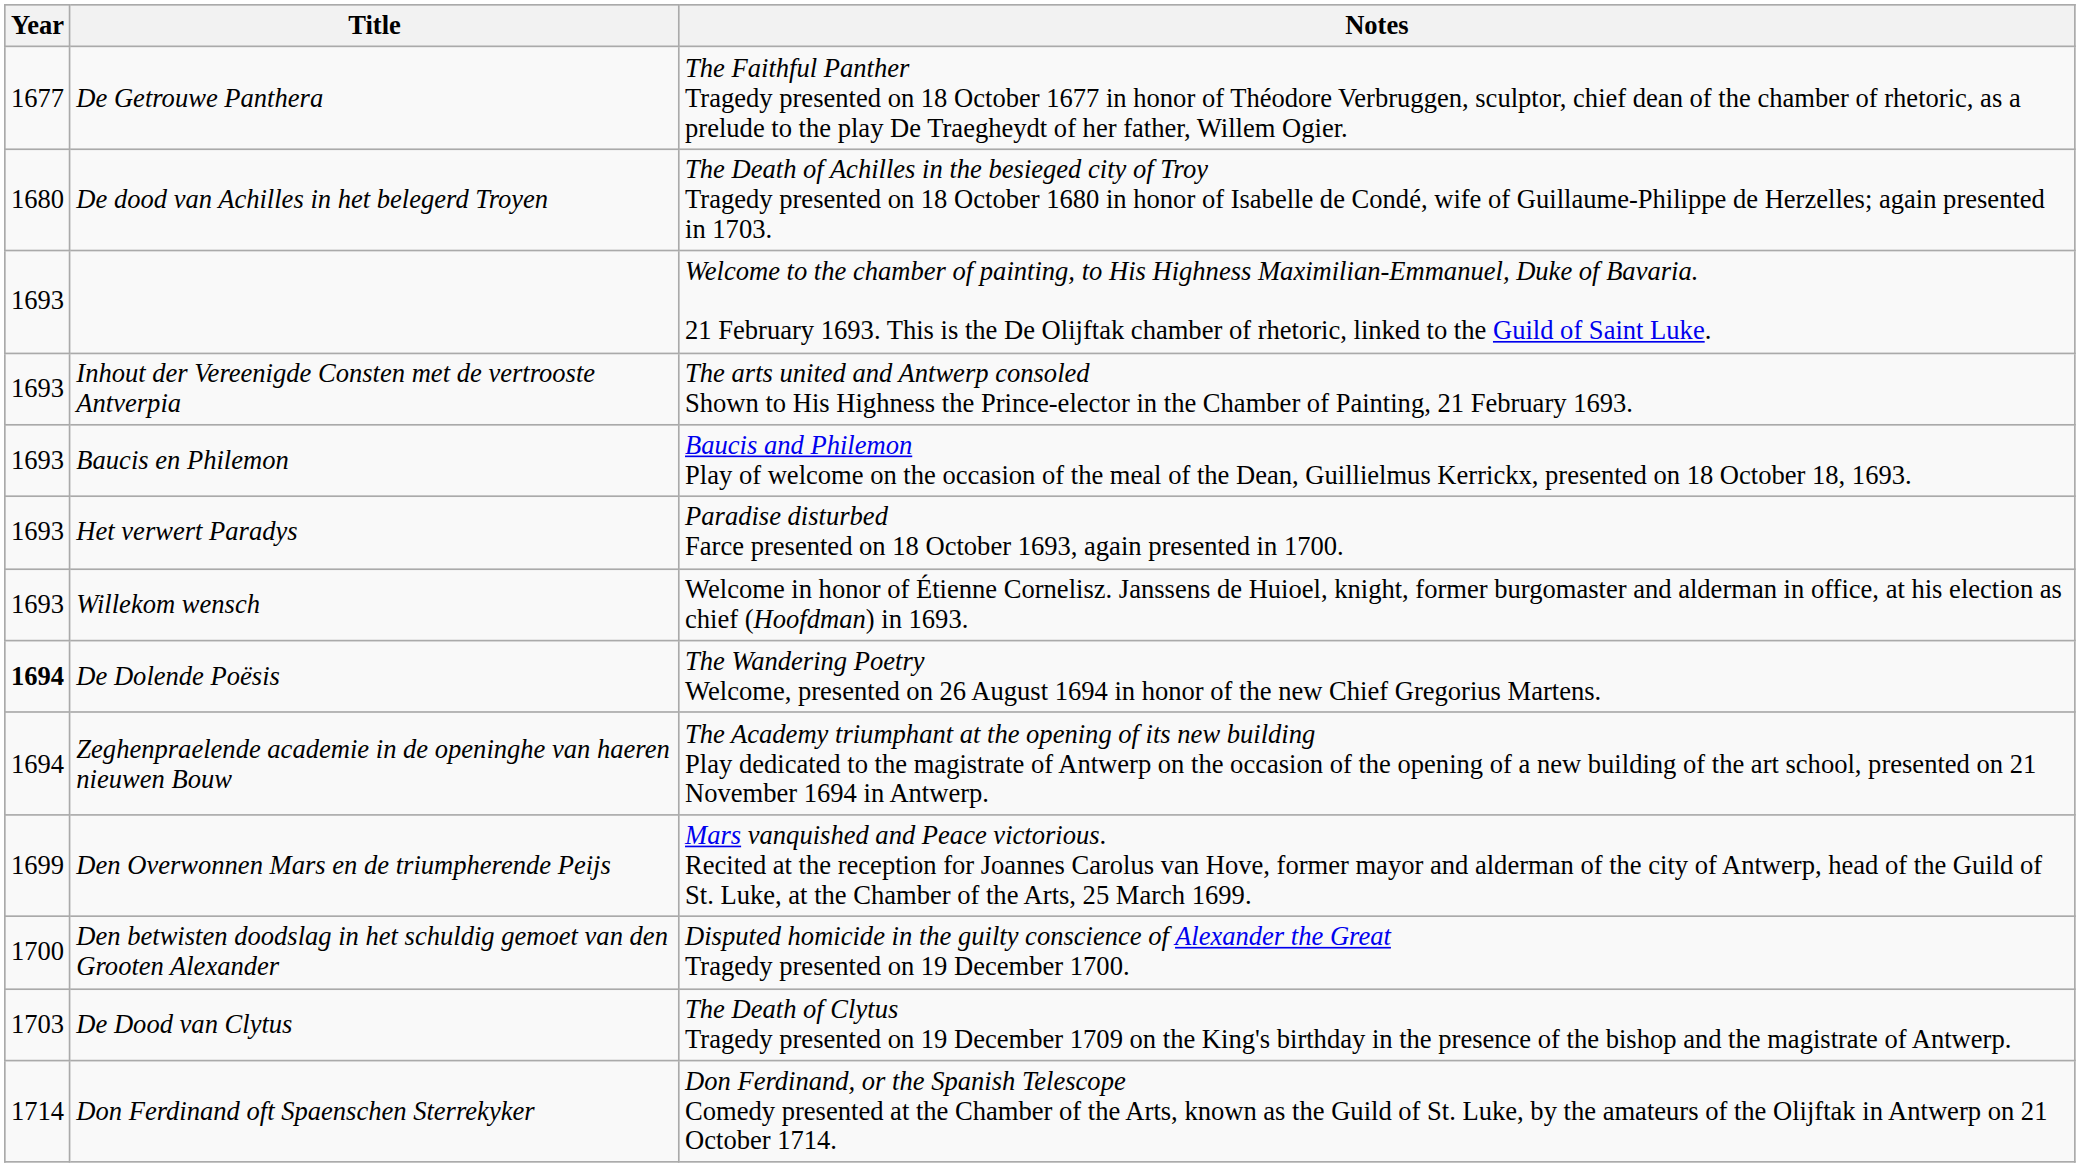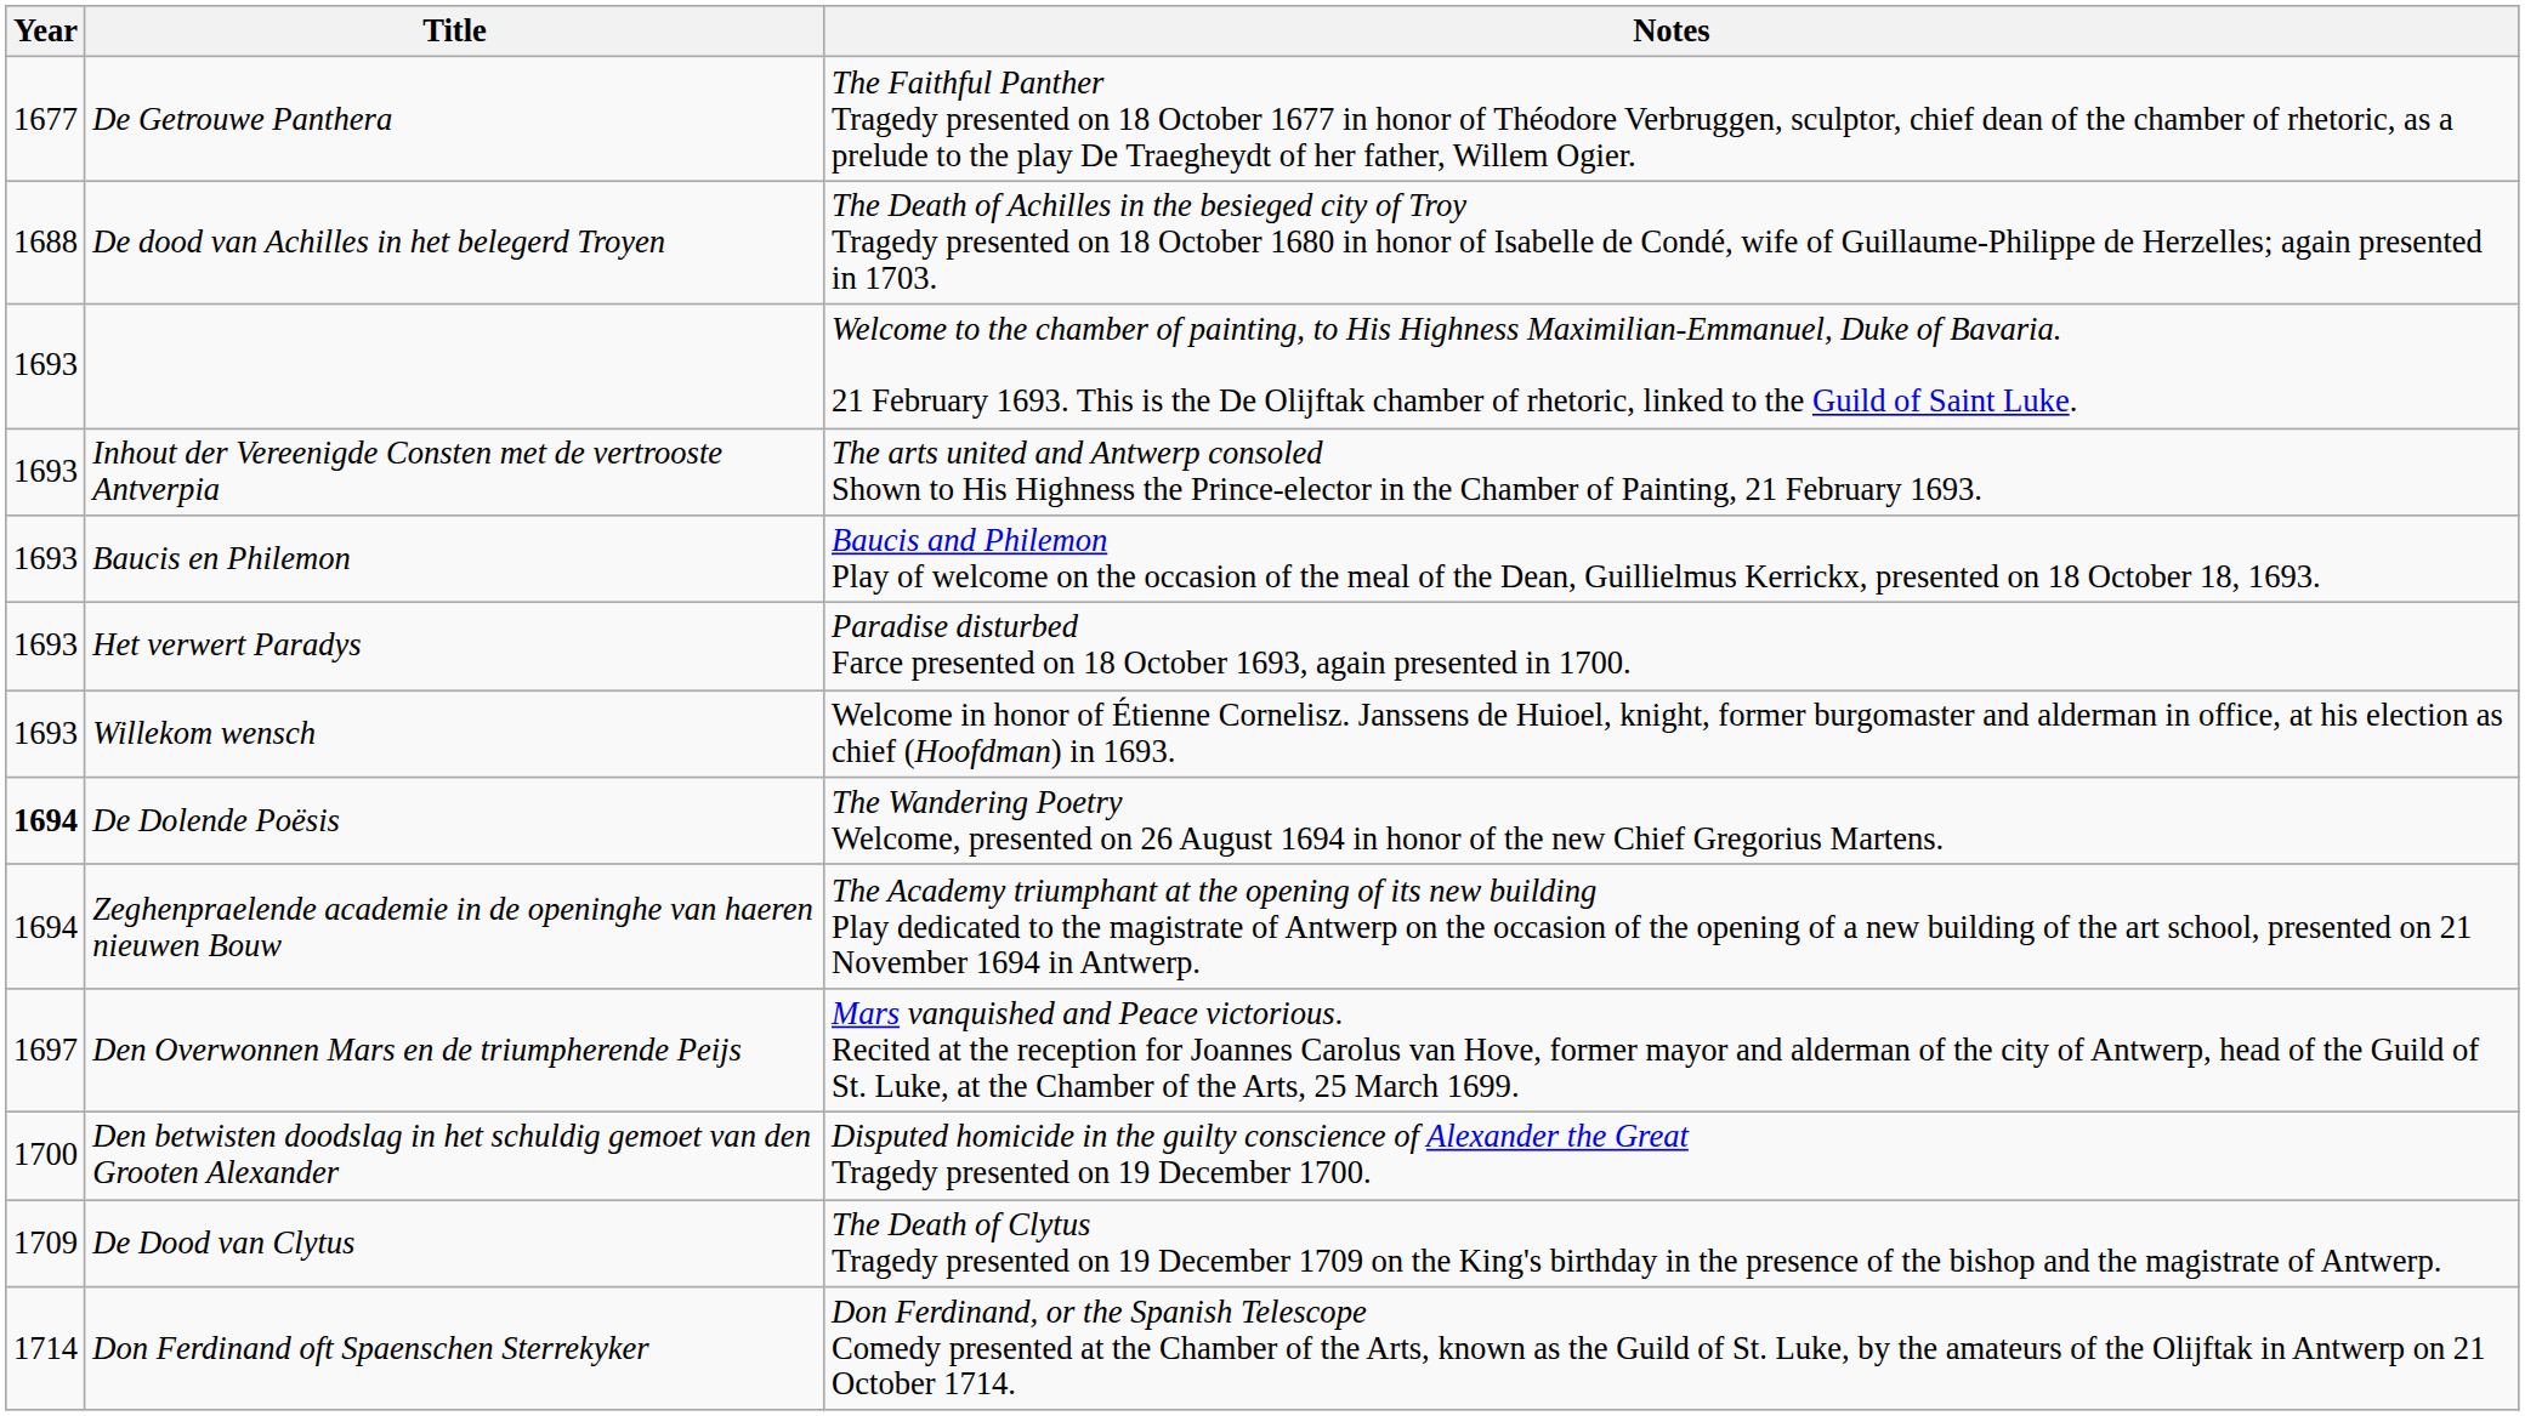De dood van Achilles in het belegerd Troyen | Year: 1680 -> 1688
Den Overwonnen Mars en de triumpherende Peijs | Year: 1699 -> 1697
De Dood van Clytus | Year: 1703 -> 1709
